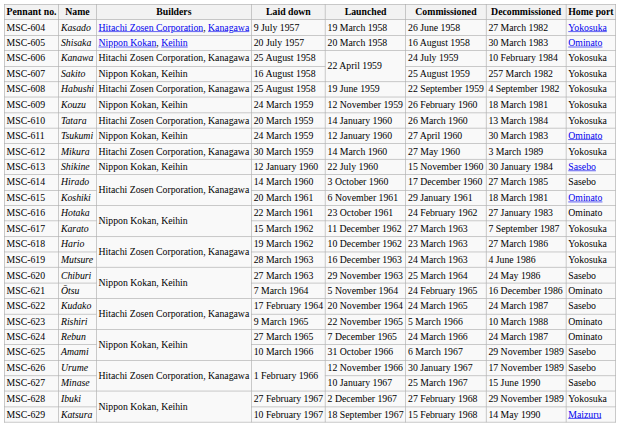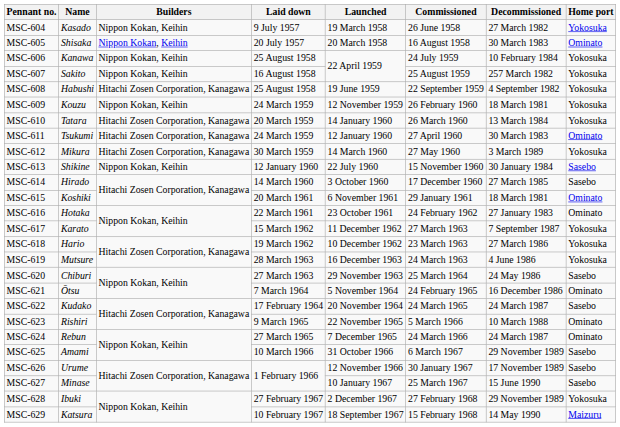MSC-604 | Builders: Hitachi Zosen Corporation, Kanagawa -> Nippon Kokan, Keihin
MSC-606 | Builders: Hitachi Zosen Corporation, Kanagawa -> Nippon Kokan, Keihin
MSC-611 | Builders: Nippon Kokan, Keihin -> Hitachi Zosen Corporation, Kanagawa
